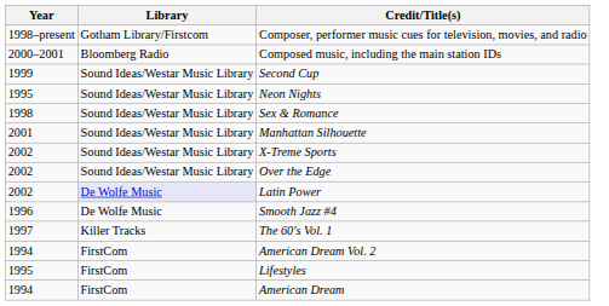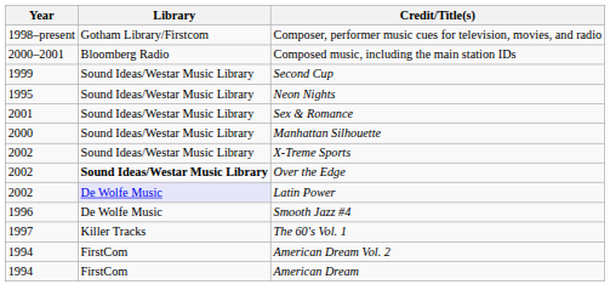Sex & Romance | Year: 1998 -> 2001
Manhattan Silhouette | Year: 2001 -> 2000
Over the Edge | Library: normal -> bold
- row: 1995 | FirstCom | Lifestyles
